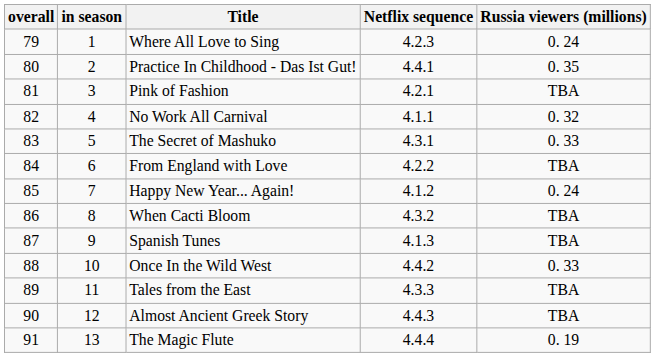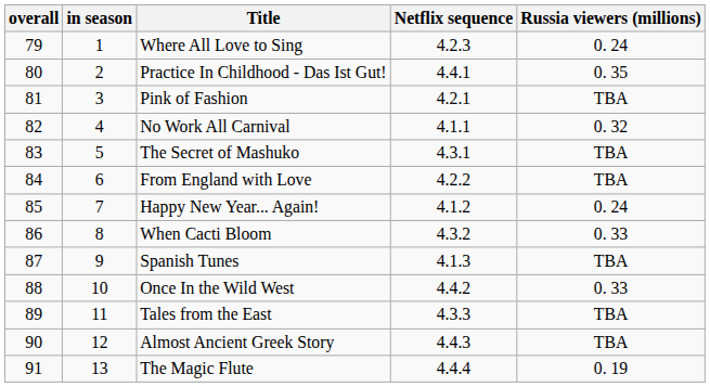The Secret of Mashuko | Russia viewers (millions): 0. 33 -> TBA
When Cacti Bloom | Russia viewers (millions): TBA -> 0. 33
